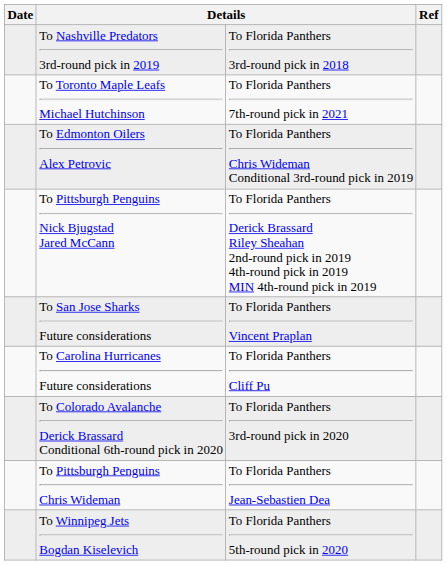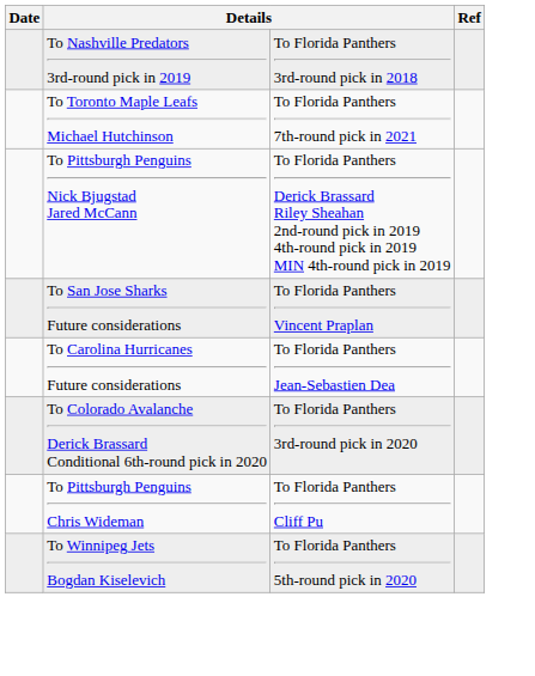- row: To Edmonton Oilers Alex Petrovic | To Florida Panthers Chris Wideman Conditional 3rd-round pick in 2019
To Carolina Hurricanes Future considerations | column 3: To Florida Panthers Cliff Pu -> To Florida Panthers Jean-Sebastien Dea
To Pittsburgh Penguins Chris Wideman | column 3: To Florida Panthers Jean-Sebastien Dea -> To Florida Panthers Cliff Pu
